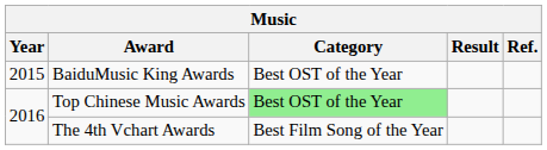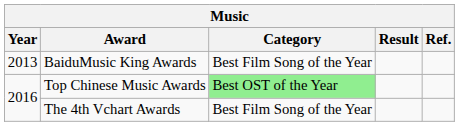BaiduMusic King Awards | Year: 2015 -> 2013
BaiduMusic King Awards | Category: Best OST of the Year -> Best Film Song of the Year
